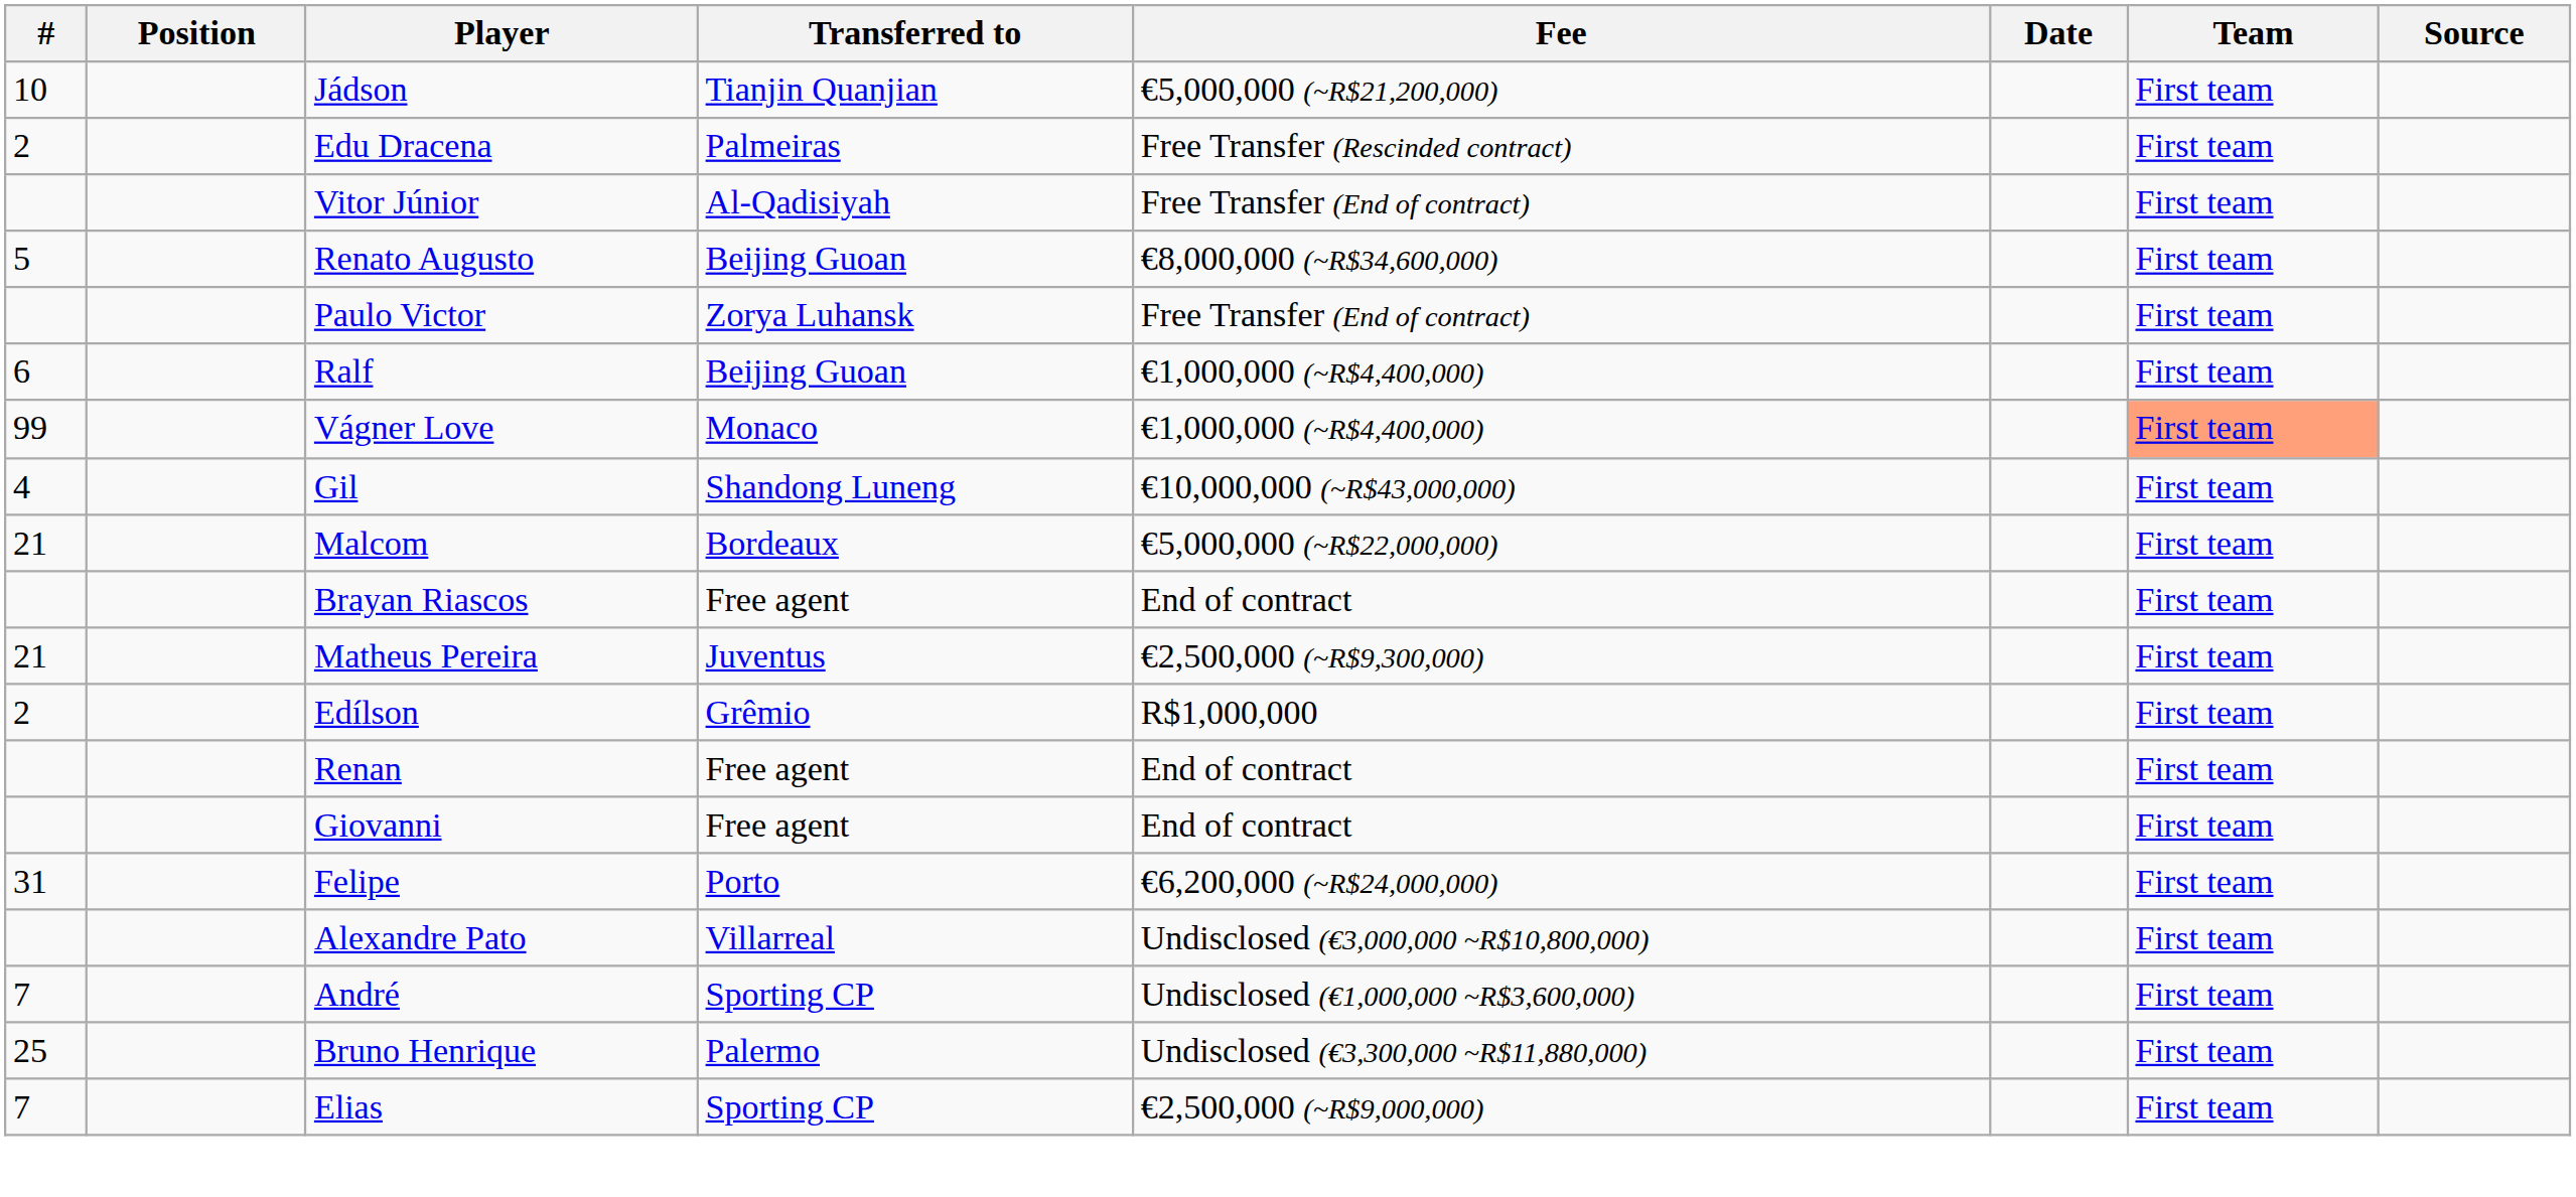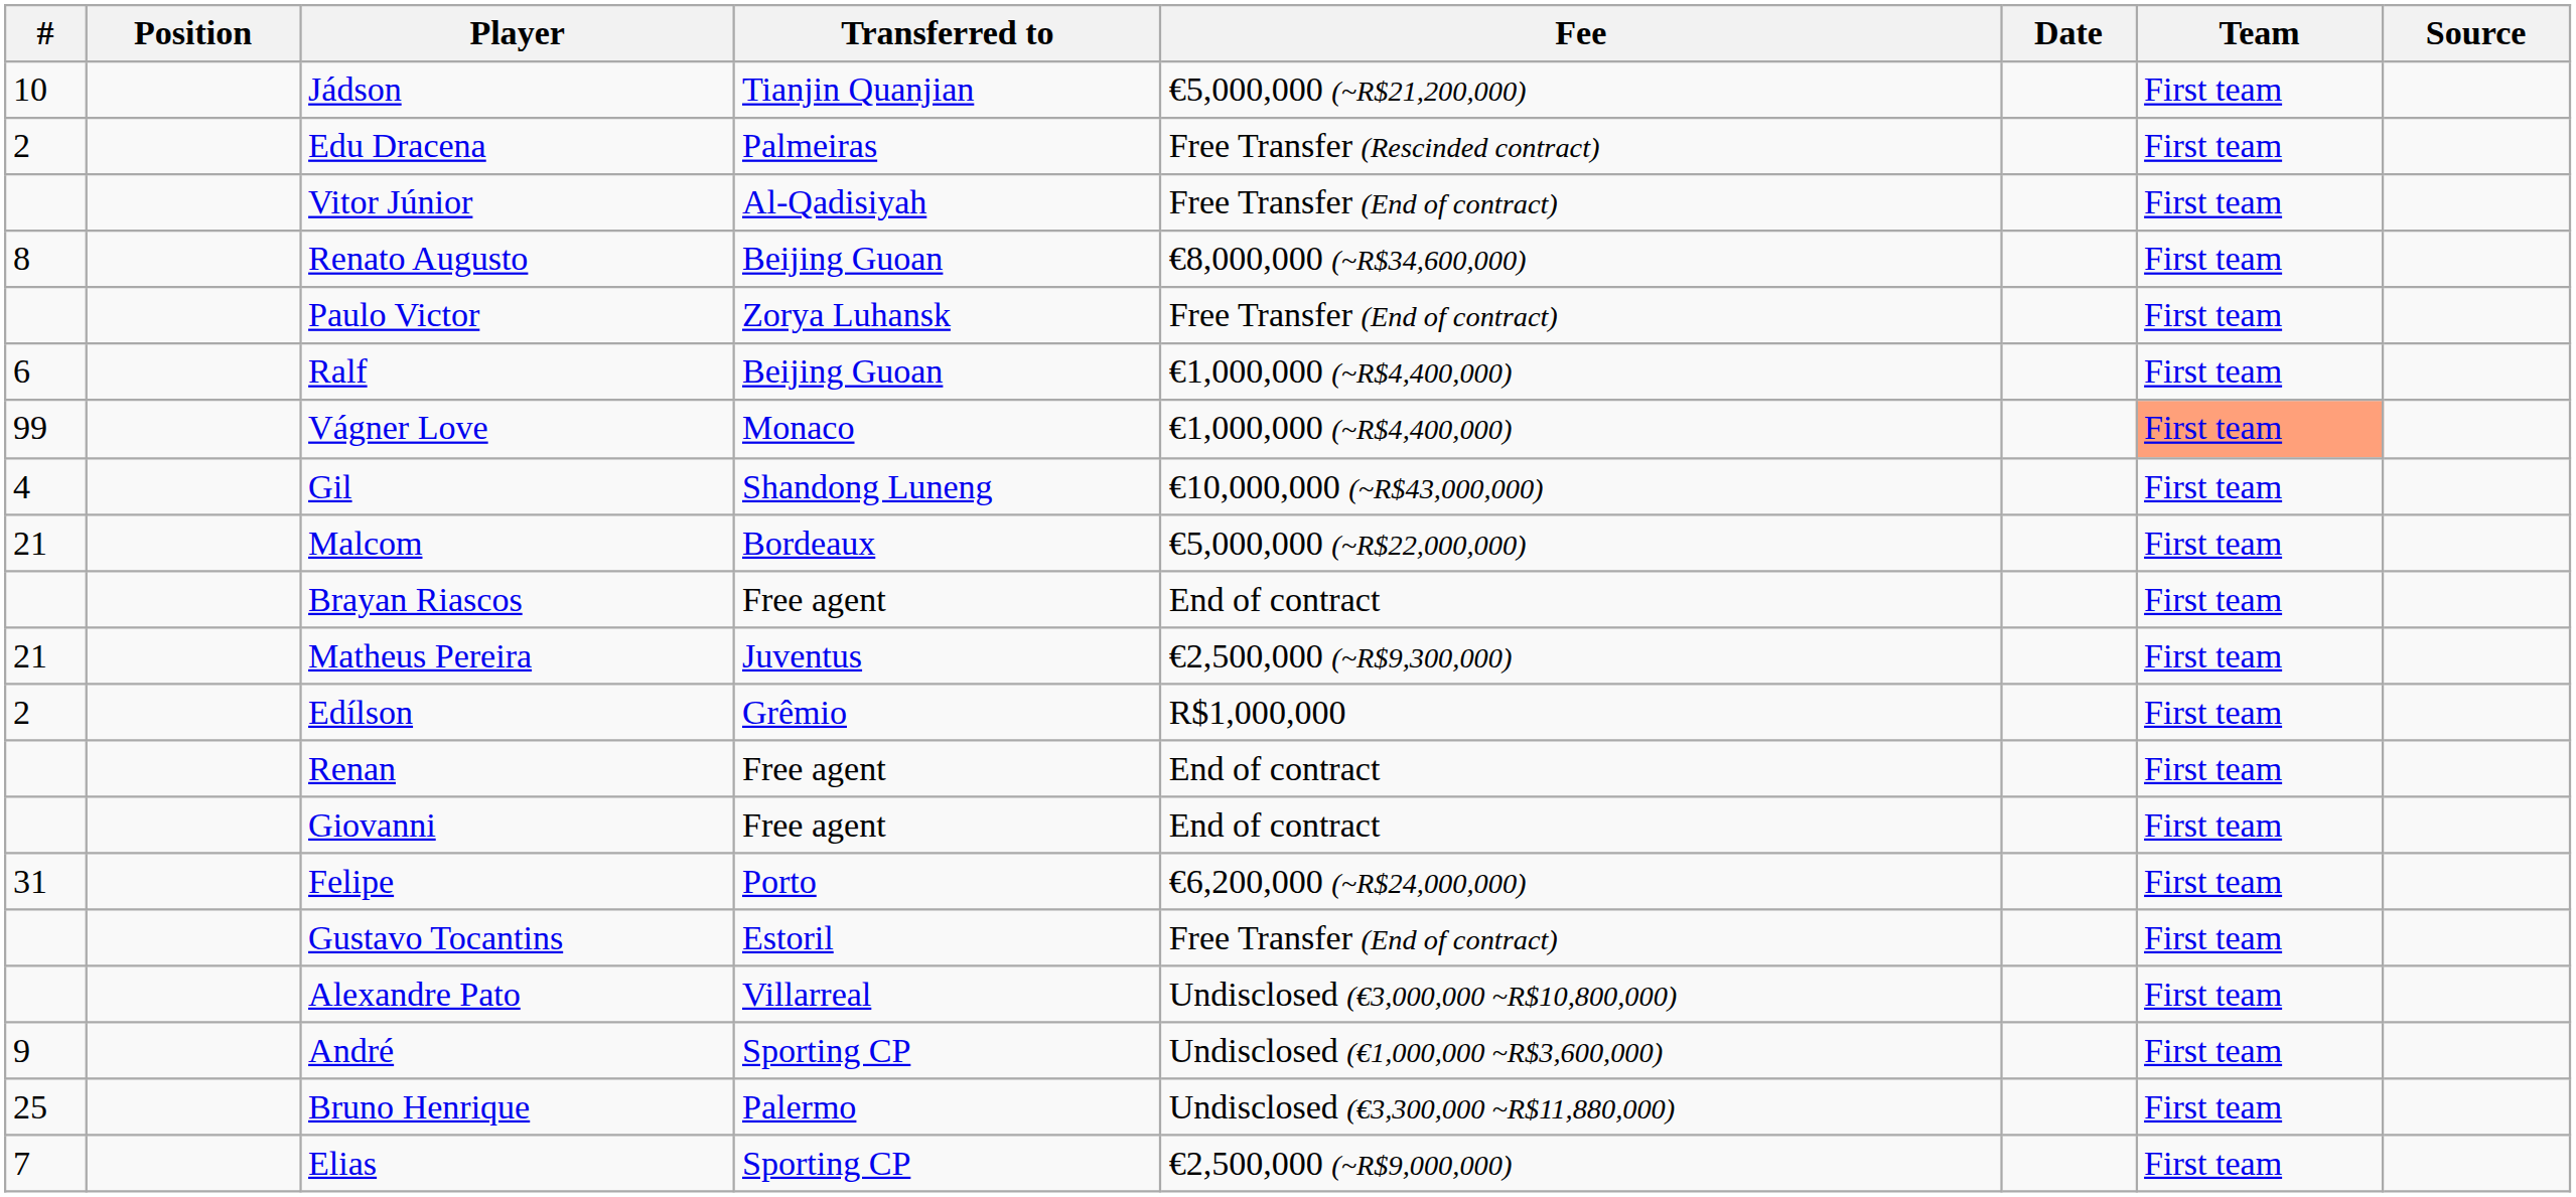Renato Augusto | #: 5 -> 8
+ row: Gustavo Tocantins | Estoril | Free Transfer (End of contract) | First team
André | #: 7 -> 9
